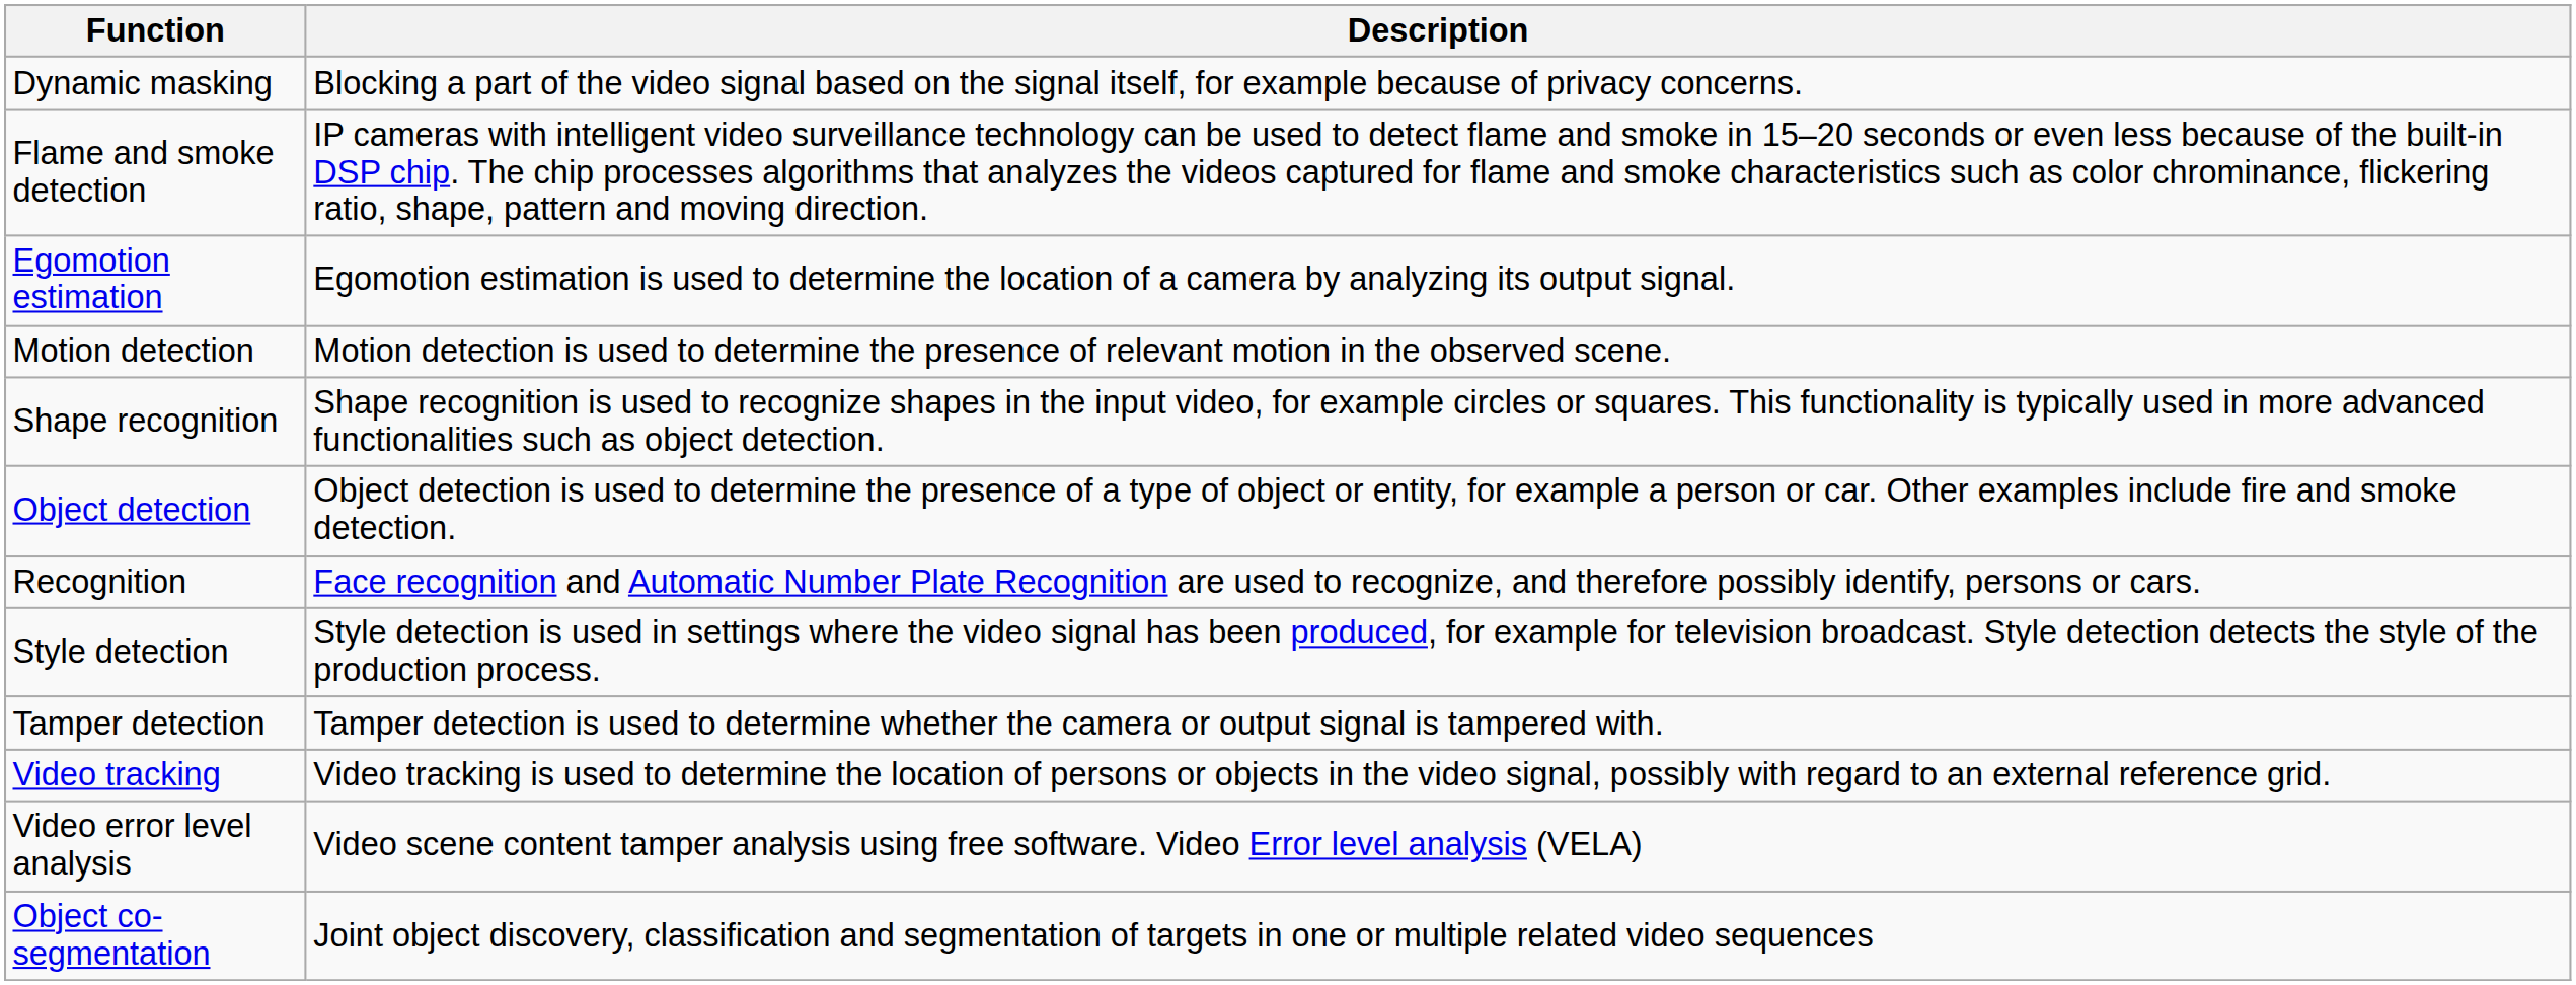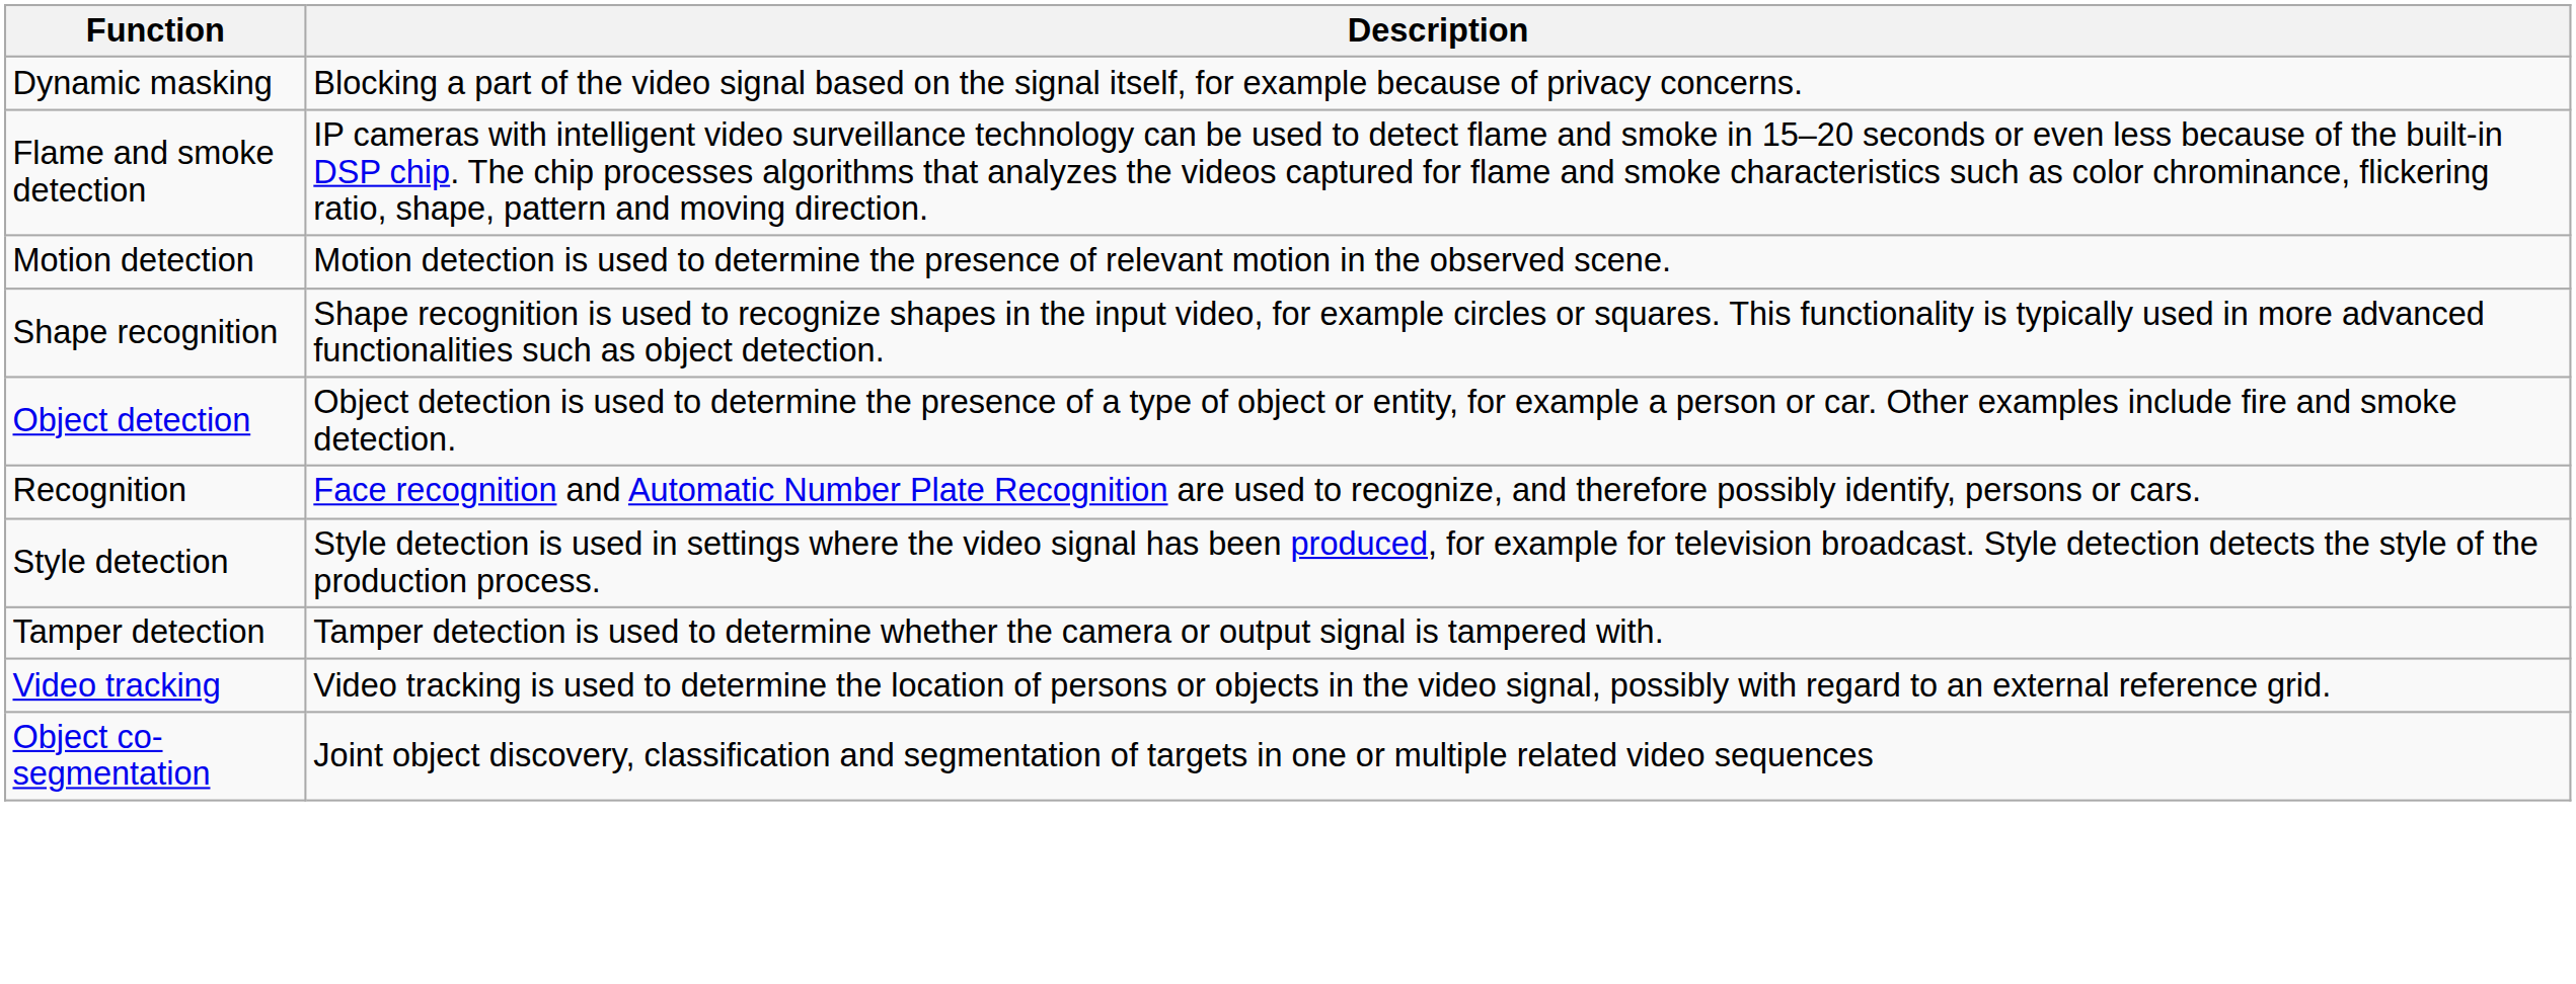- row: Egomotion estimation | Egomotion estimation is used to determine the location of a camera by analyzing its output signal.
- row: Video error level analysis | Video scene content tamper analysis using free software. Video Error level analysis (VELA)
